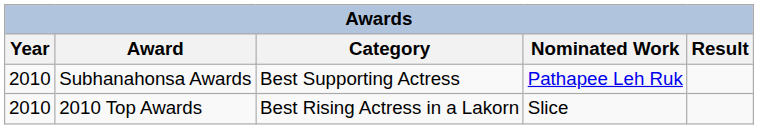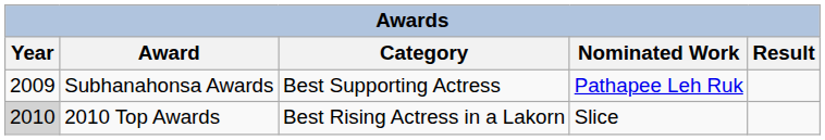Subhanahonsa Awards | Year: 2010 -> 2009
2010 Top Awards | Year: no background -> lightgrey background
